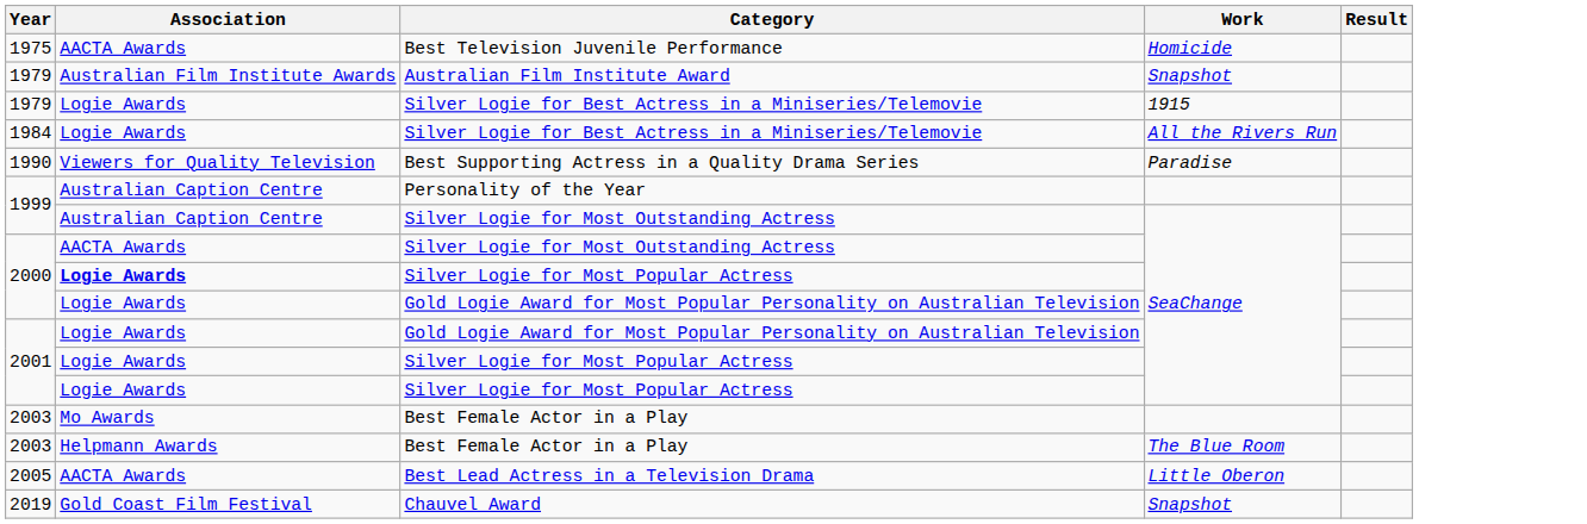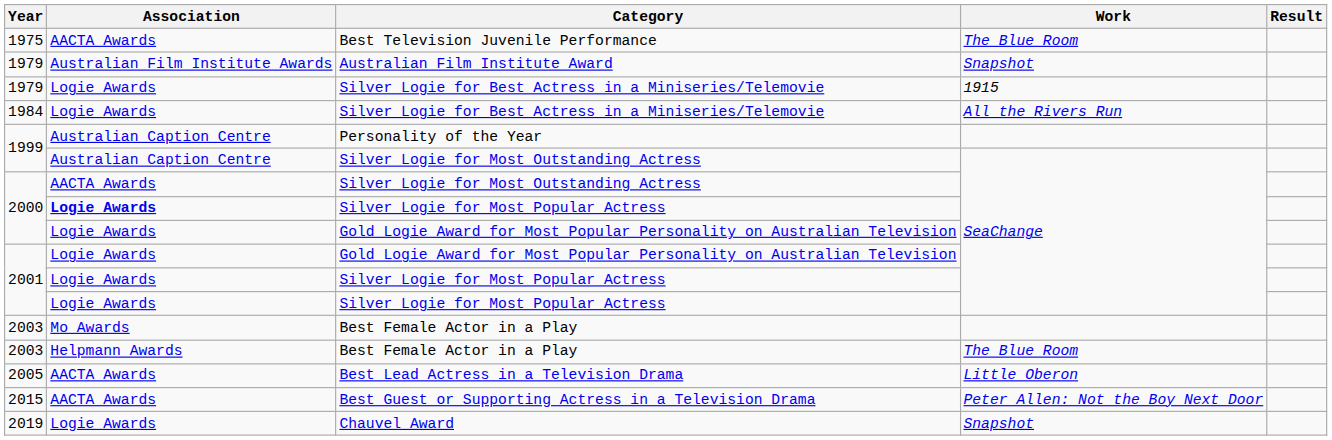Best Television Juvenile Performance | Work: Homicide -> The Blue Room
- row: 1990 | Viewers for Quality Television | Best Supporting Actress in a Quality Drama Series | Paradise
+ row: 2015 | AACTA Awards | Best Guest or Supporting Actress in a Television Drama | Peter Allen: Not the Boy Next Door
Chauvel Award | Association: Gold Coast Film Festival -> Logie Awards
